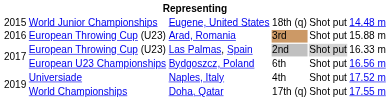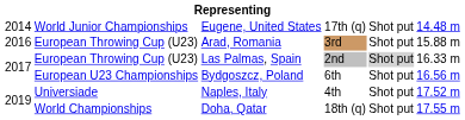Eugene, United States | column 1: 2015 -> 2014
Eugene, United States | column 4: 18th (q) -> 17th (q)
Doha, Qatar | column 4: 17th (q) -> 18th (q)
